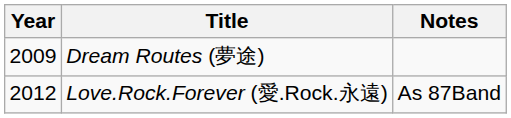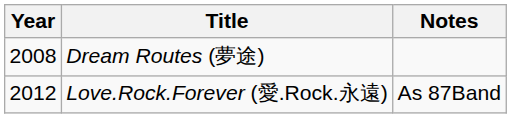Dream Routes (夢途) | Year: 2009 -> 2008
